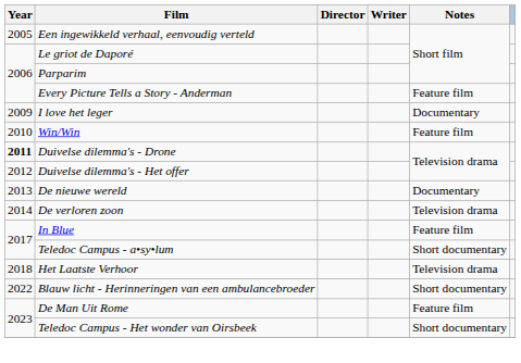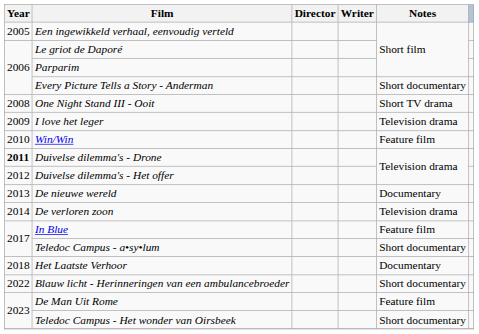Every Picture Tells a Story - Anderman | Notes: Feature film -> Short documentary
+ row: 2008 | One Night Stand III - Ooit | Short TV drama
I love het leger | Notes: Documentary -> Television drama
Het Laatste Verhoor | Notes: Television drama -> Documentary
